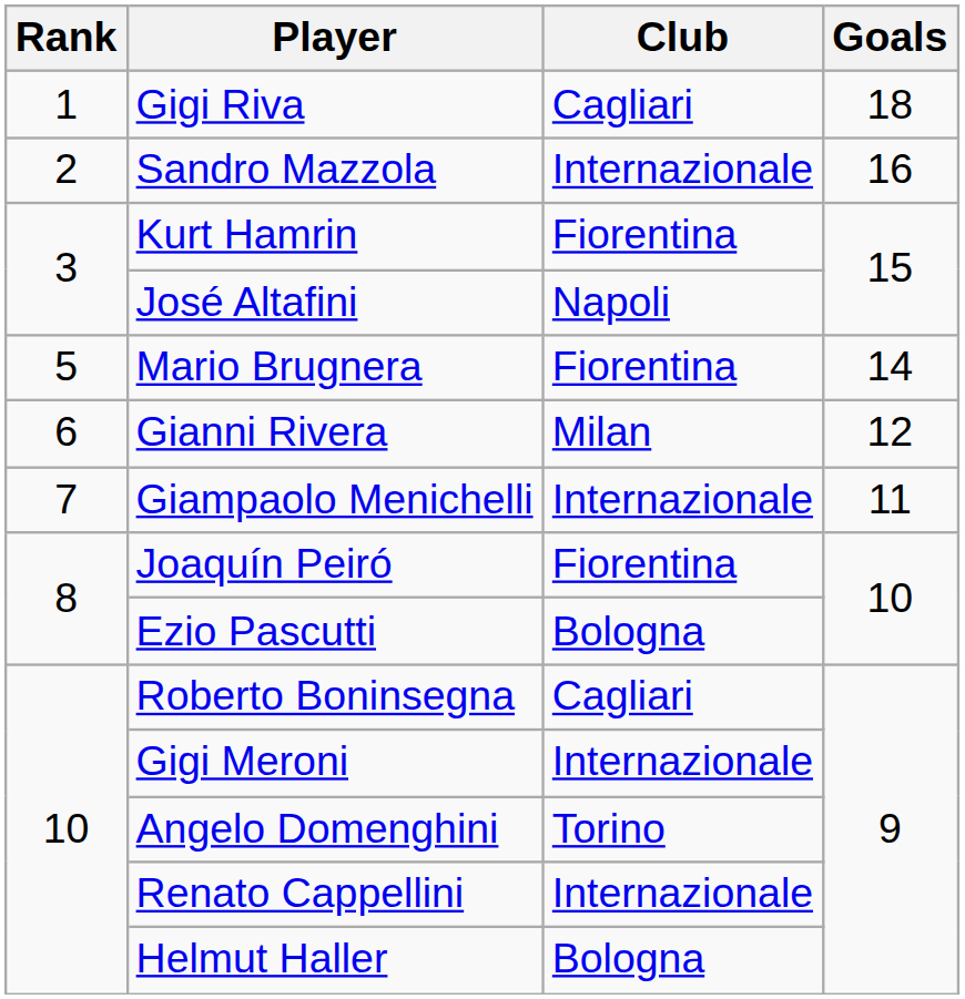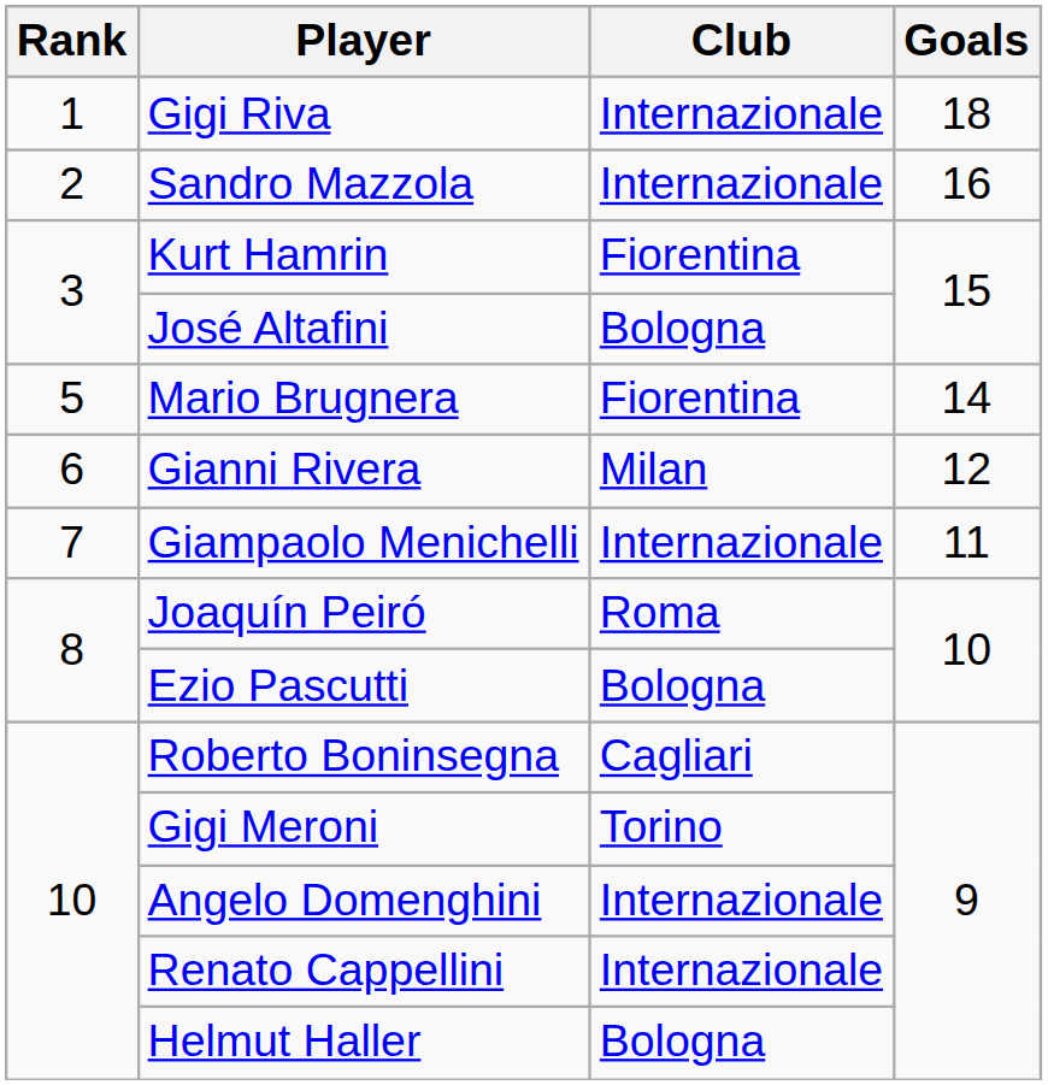Gigi Riva | Club: Cagliari -> Internazionale
José Altafini | Club: Napoli -> Bologna
Joaquín Peiró | Club: Fiorentina -> Roma
Gigi Meroni | Club: Internazionale -> Torino
Angelo Domenghini | Club: Torino -> Internazionale
